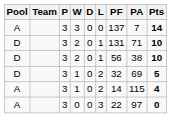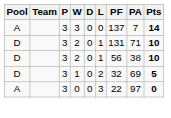- row: A | 3 | 1 | 0 | 2 | 14 | 115 | 4
